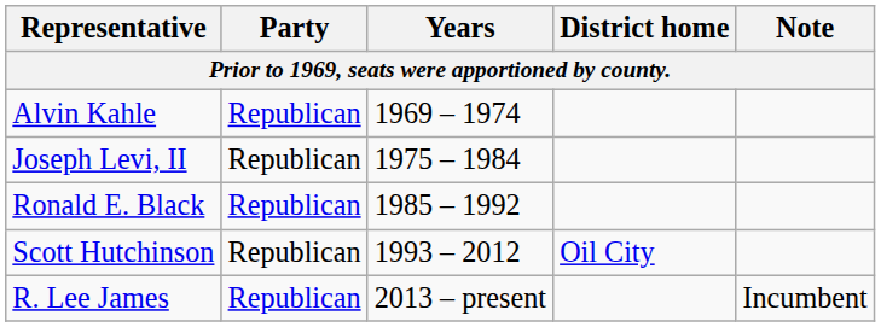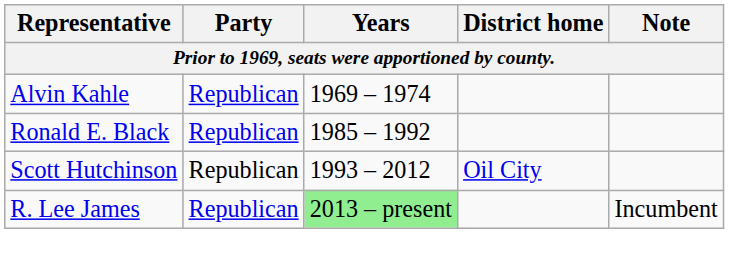- row: Joseph Levi, II | Republican | 1975 – 1984
R. Lee James | Years: no background -> lightgreen background
